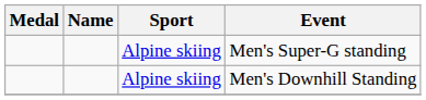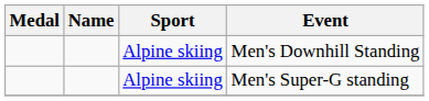rows swapped: Men's Downhill Standing <-> Men's Super-G standing
